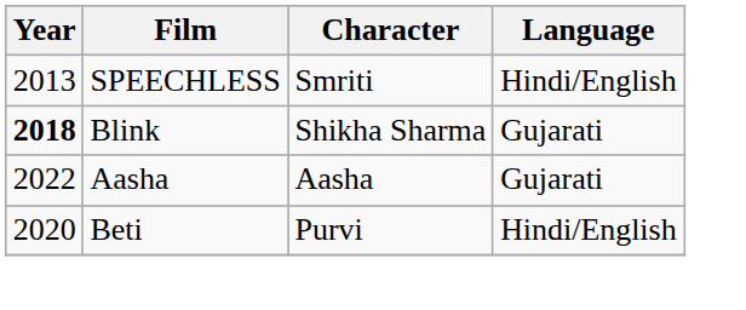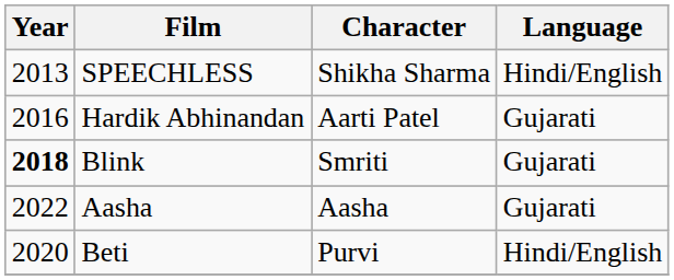SPEECHLESS | Character: Smriti -> Shikha Sharma
+ row: 2016 | Hardik Abhinandan | Aarti Patel | Gujarati
Blink | Character: Shikha Sharma -> Smriti
